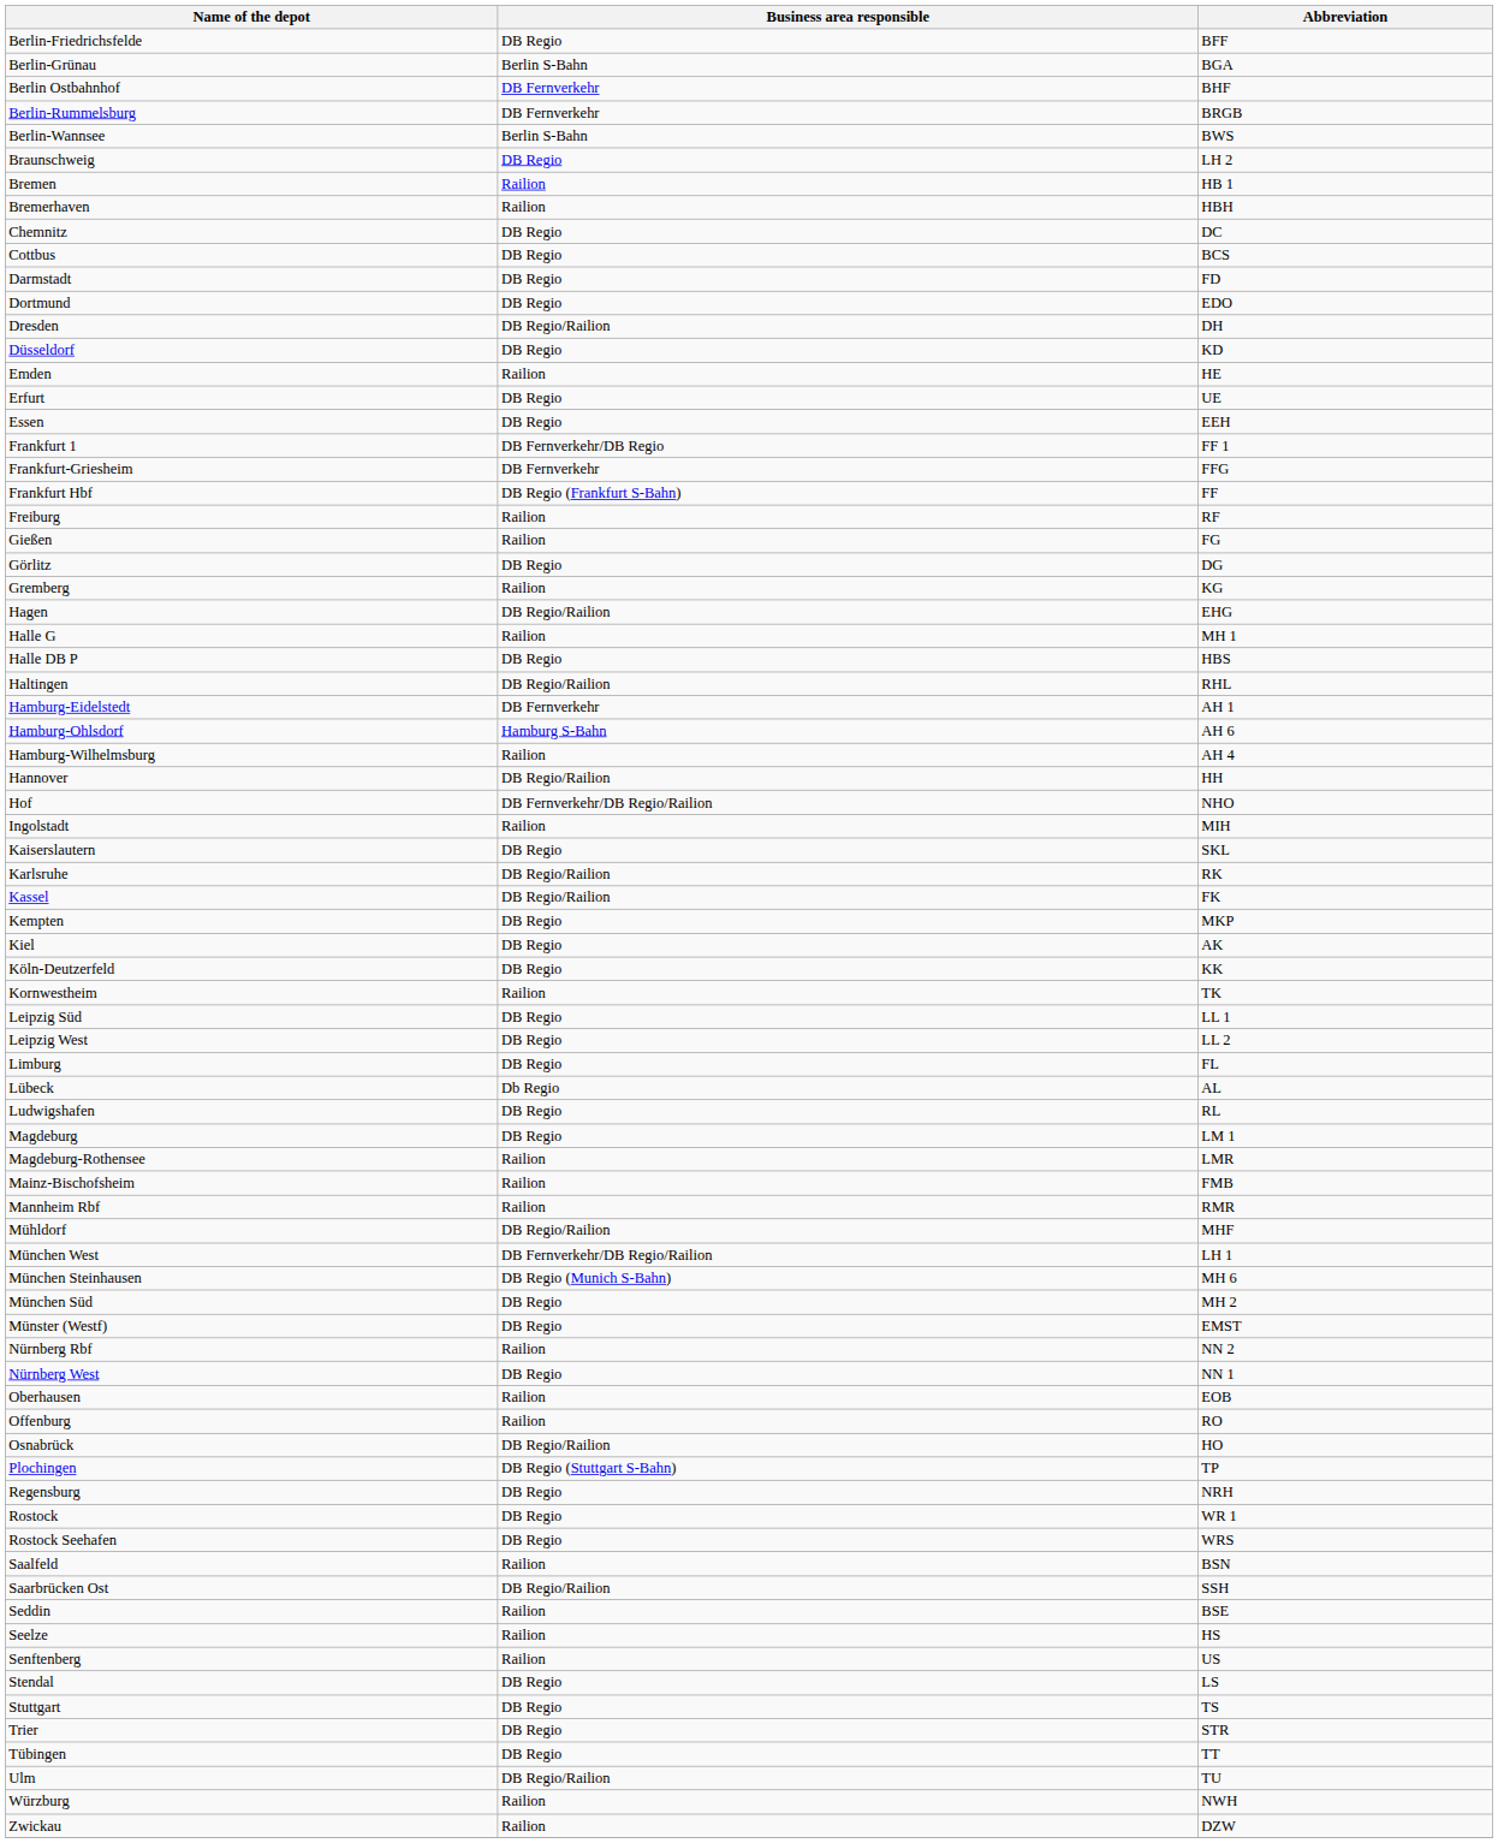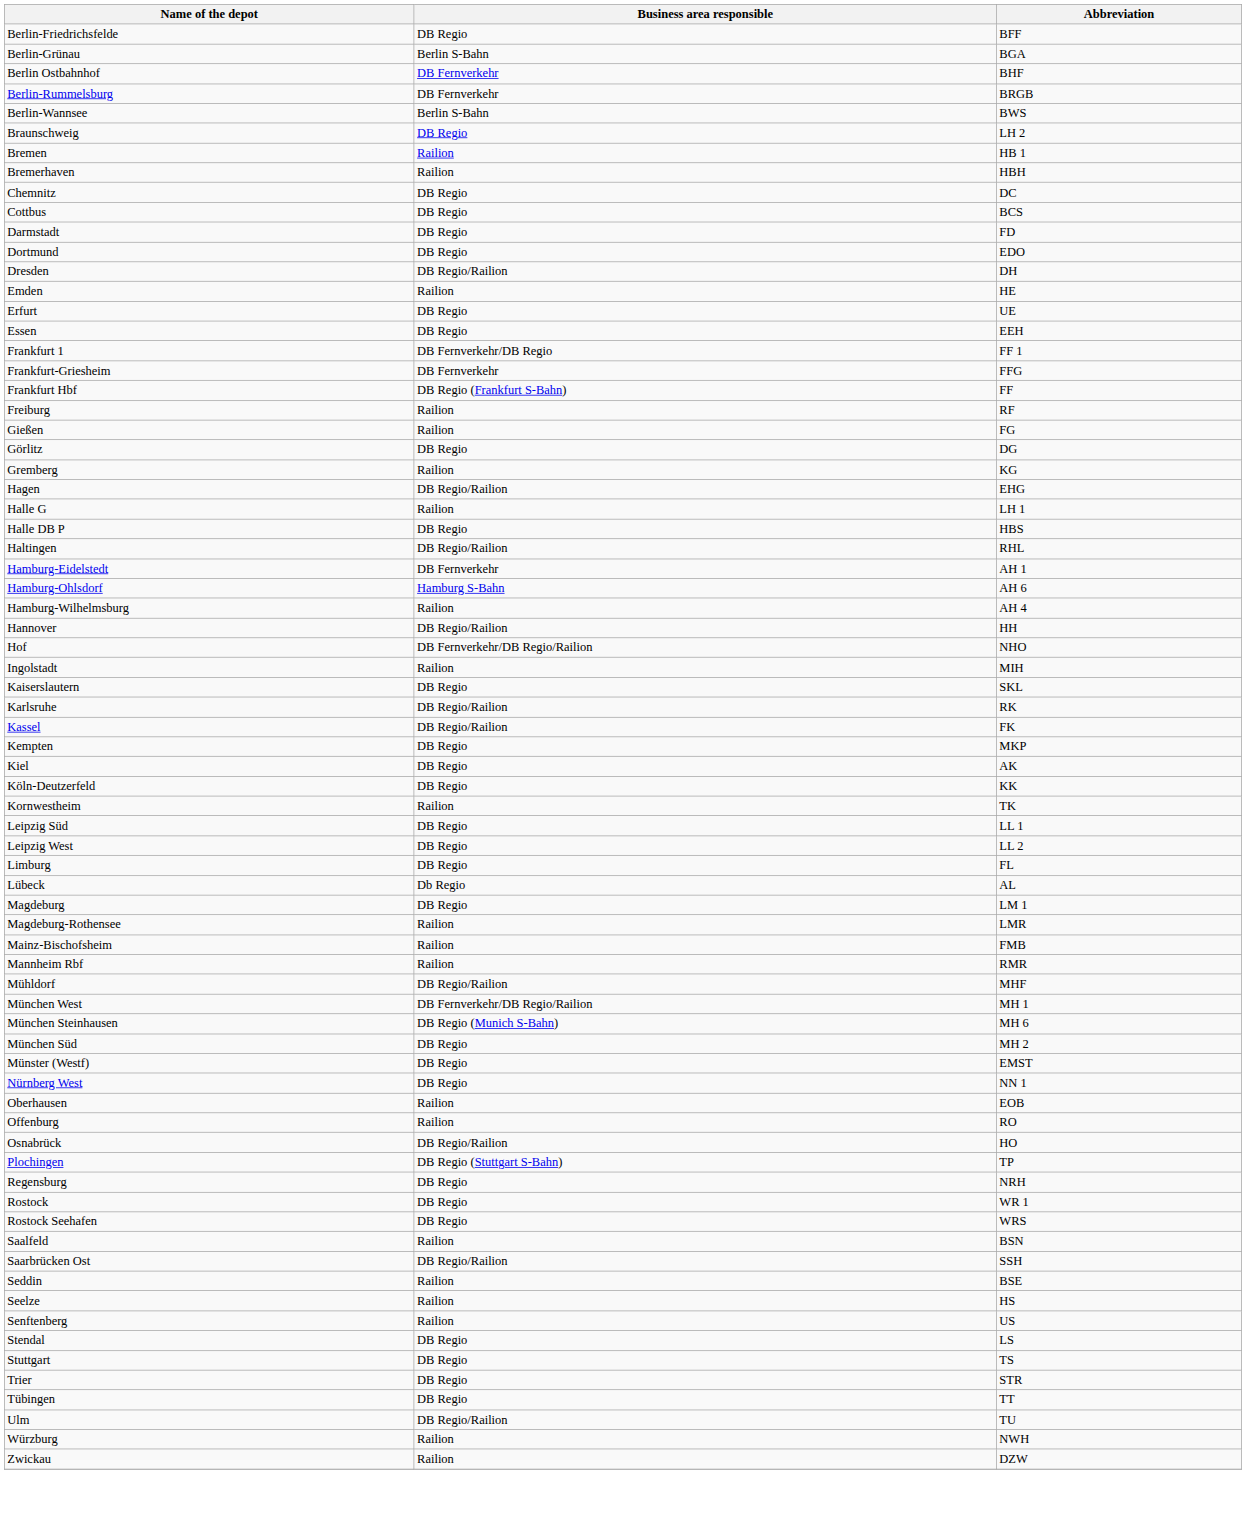- row: Düsseldorf | DB Regio | KD
Halle G | Abbreviation: MH 1 -> LH 1
- row: Ludwigshafen | DB Regio | RL
München West | Abbreviation: LH 1 -> MH 1
- row: Nürnberg Rbf | Railion | NN 2
